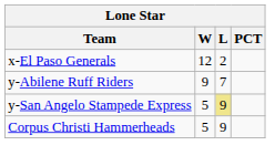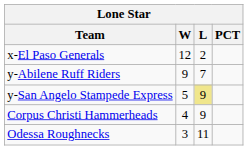Corpus Christi Hammerheads | W: 5 -> 4
+ row: Odessa Roughnecks | 3 | 11
